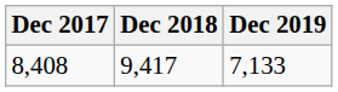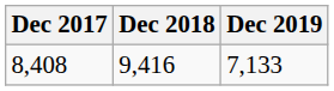8,408 | Dec 2018: 9,417 -> 9,416
